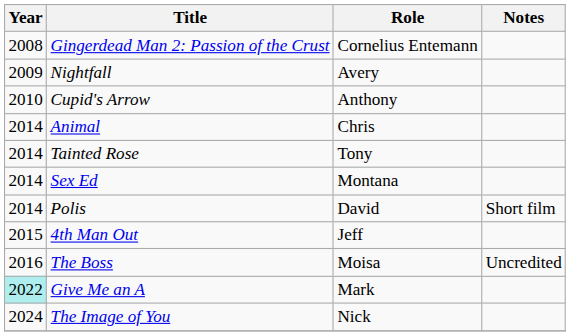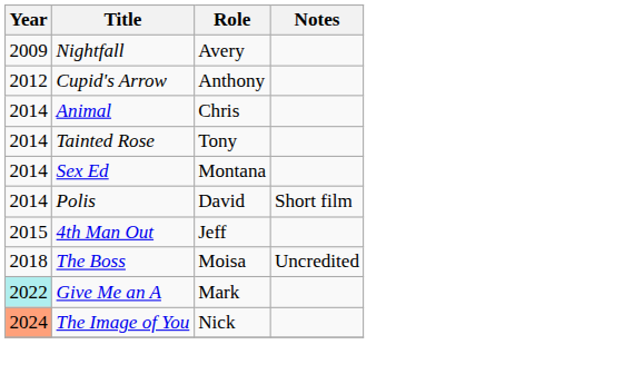- row: 2008 | Gingerdead Man 2: Passion of the Crust | Cornelius Entemann
Cupid's Arrow | Year: 2010 -> 2012
The Boss | Year: 2016 -> 2018
The Image of You | Year: no background -> lightsalmon background
